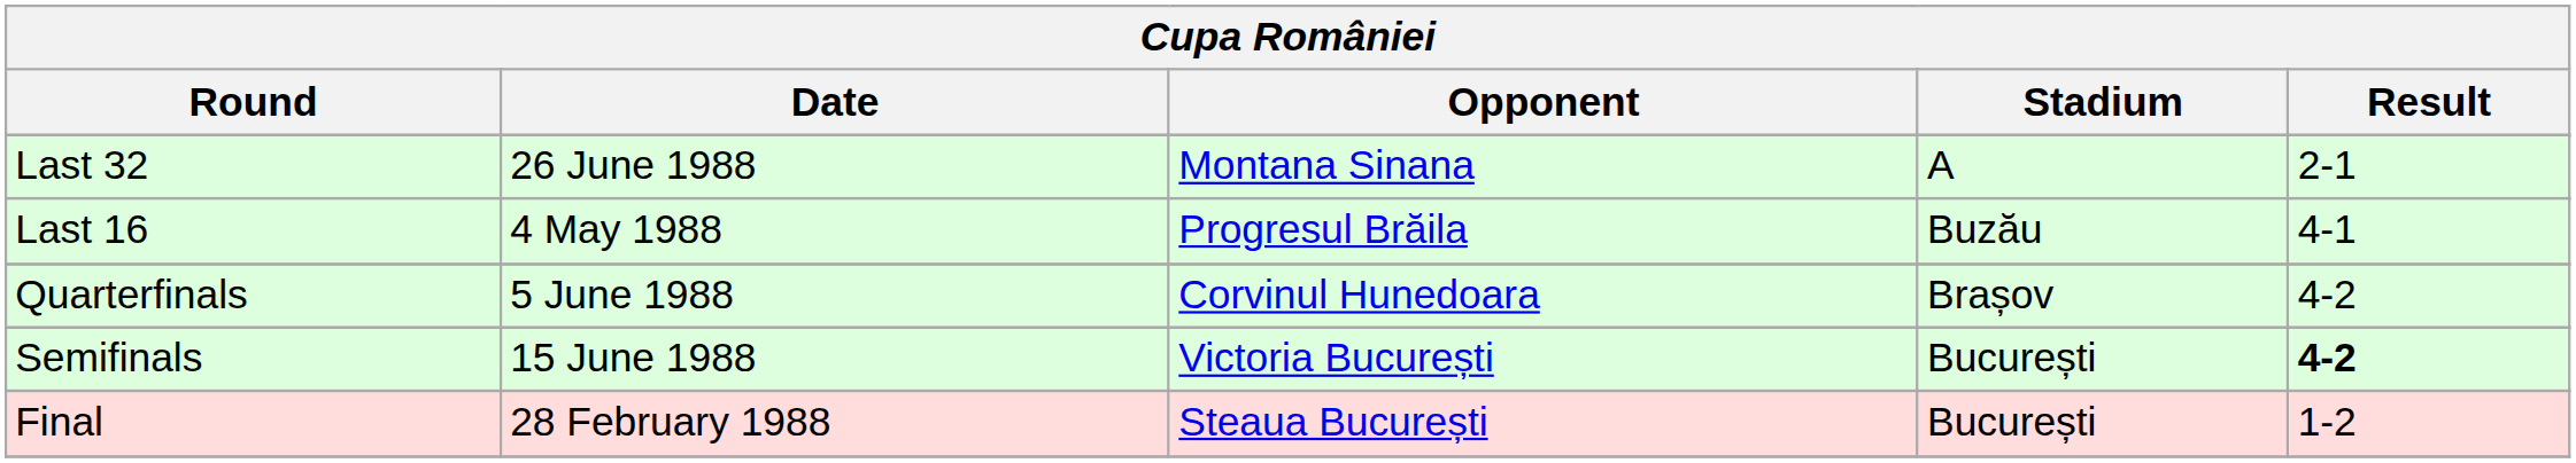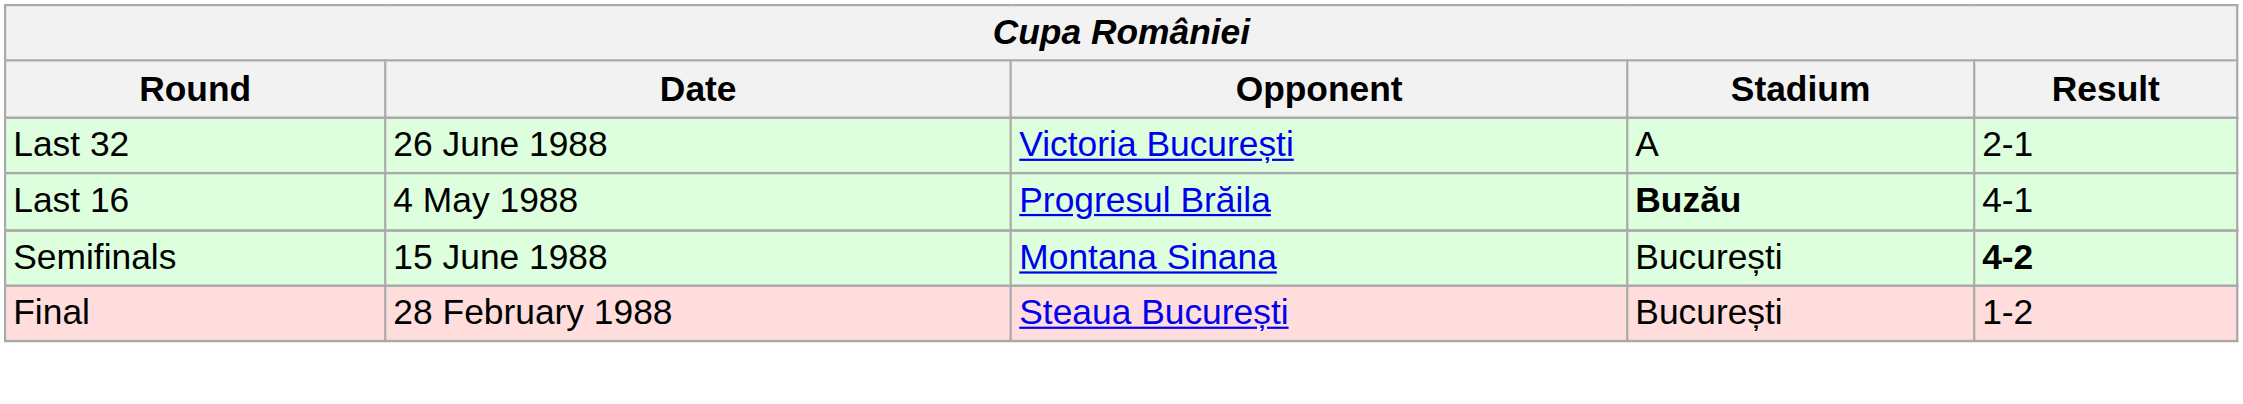Last 32 | Opponent: Montana Sinana -> Victoria București
Last 16 | Stadium: normal -> bold
- row: Quarterfinals | 5 June 1988 | Corvinul Hunedoara | Brașov | 4-2
Semifinals | Opponent: Victoria București -> Montana Sinana
